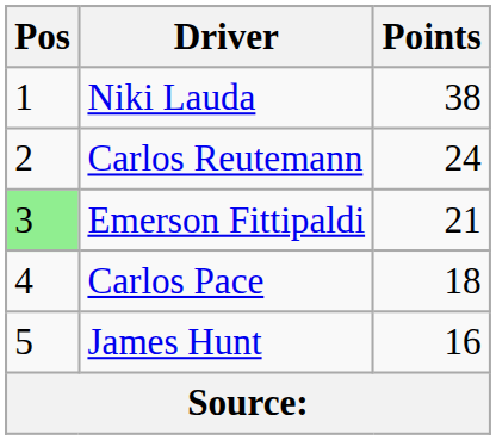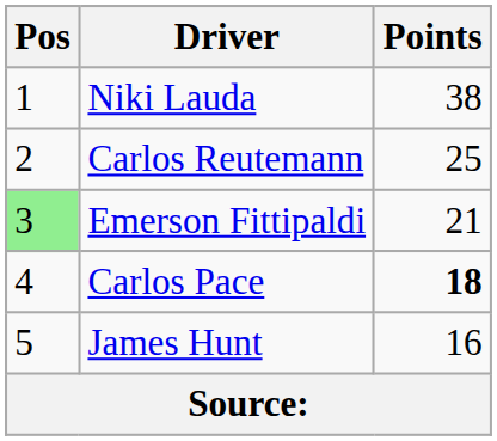Carlos Reutemann | Points: 24 -> 25
Carlos Pace | Points: normal -> bold
